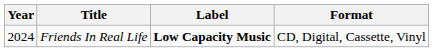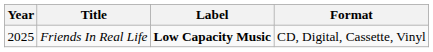Friends In Real Life | Year: 2024 -> 2025
